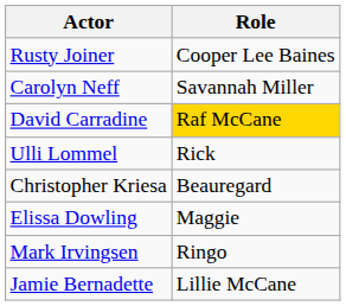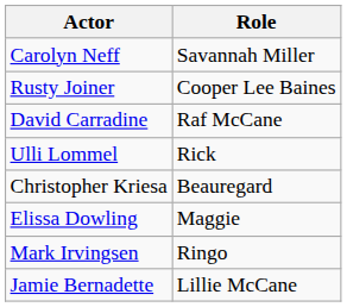rows swapped: Carolyn Neff <-> Rusty Joiner
David Carradine | Role: gold background -> no background
